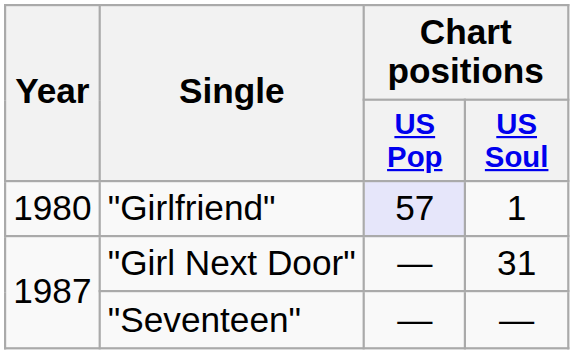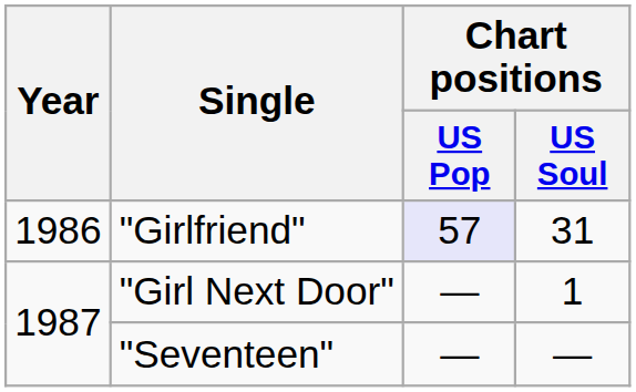"Girlfriend" | Year: 1980 -> 1986
"Girlfriend" | Chart positions / US Soul: 1 -> 31
"Girl Next Door" | Chart positions / US Soul: 31 -> 1
